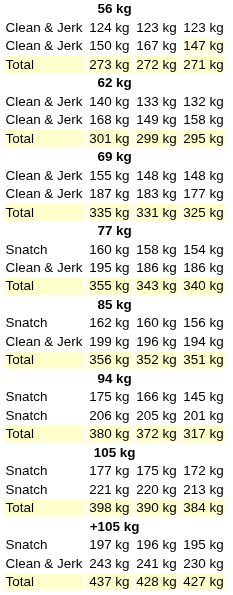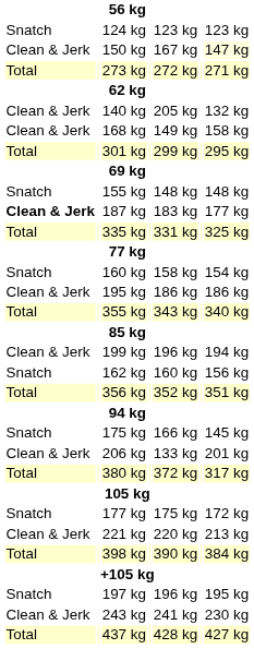124 kg | column 1: Clean & Jerk -> Snatch
140 kg | column 5: 133 kg -> 205 kg
155 kg | column 1: Clean & Jerk -> Snatch
187 kg | column 1: normal -> bold
rows swapped: 162 kg <-> 199 kg
206 kg | column 1: Snatch -> Clean & Jerk
206 kg | column 5: 205 kg -> 133 kg
221 kg | column 1: Snatch -> Clean & Jerk
